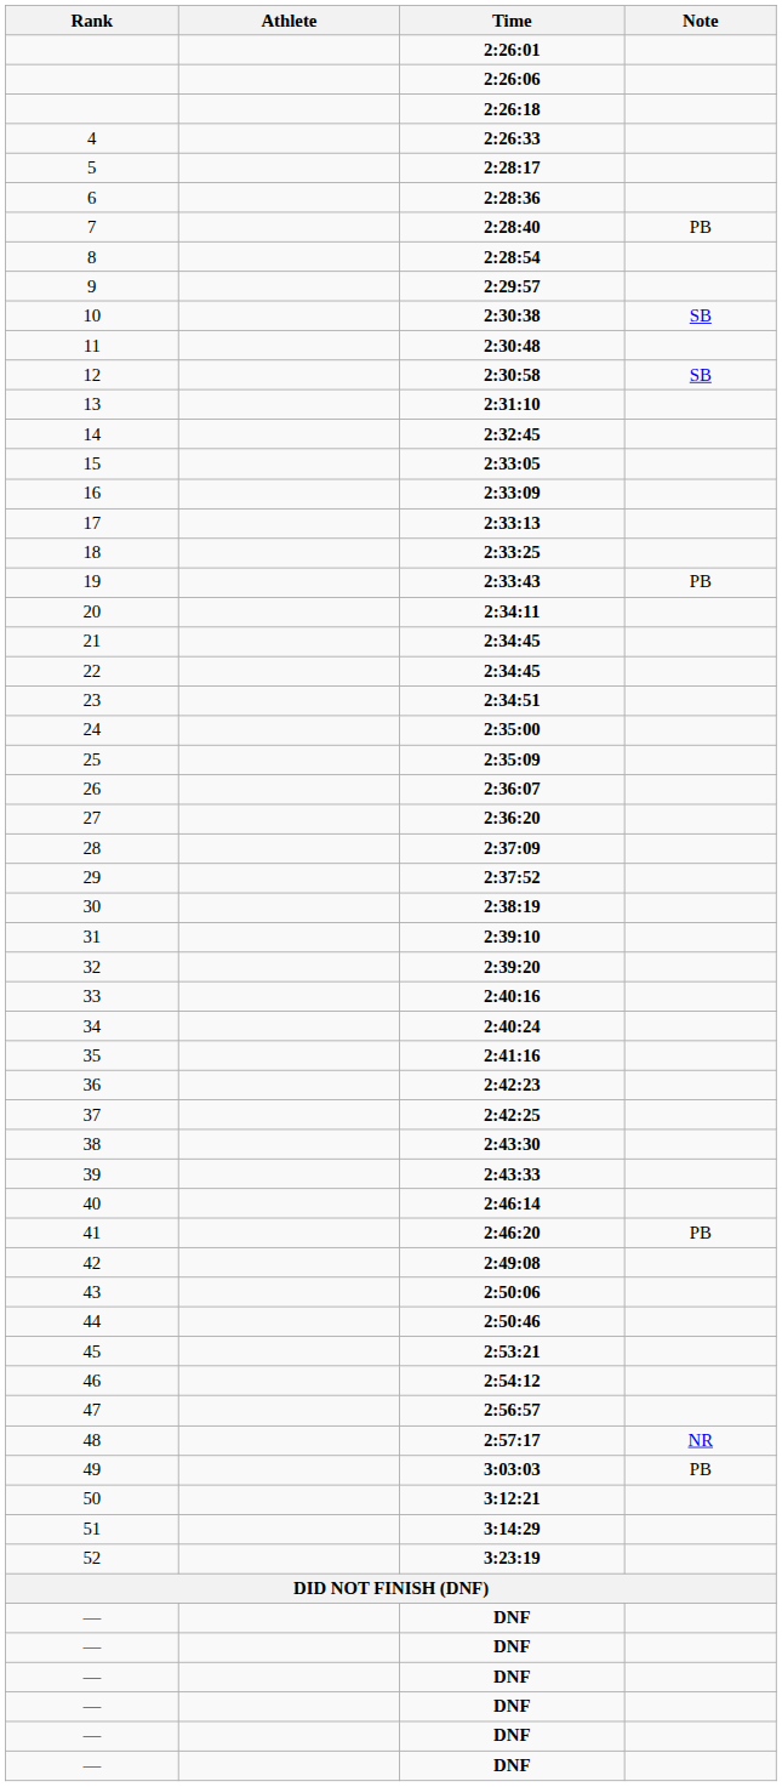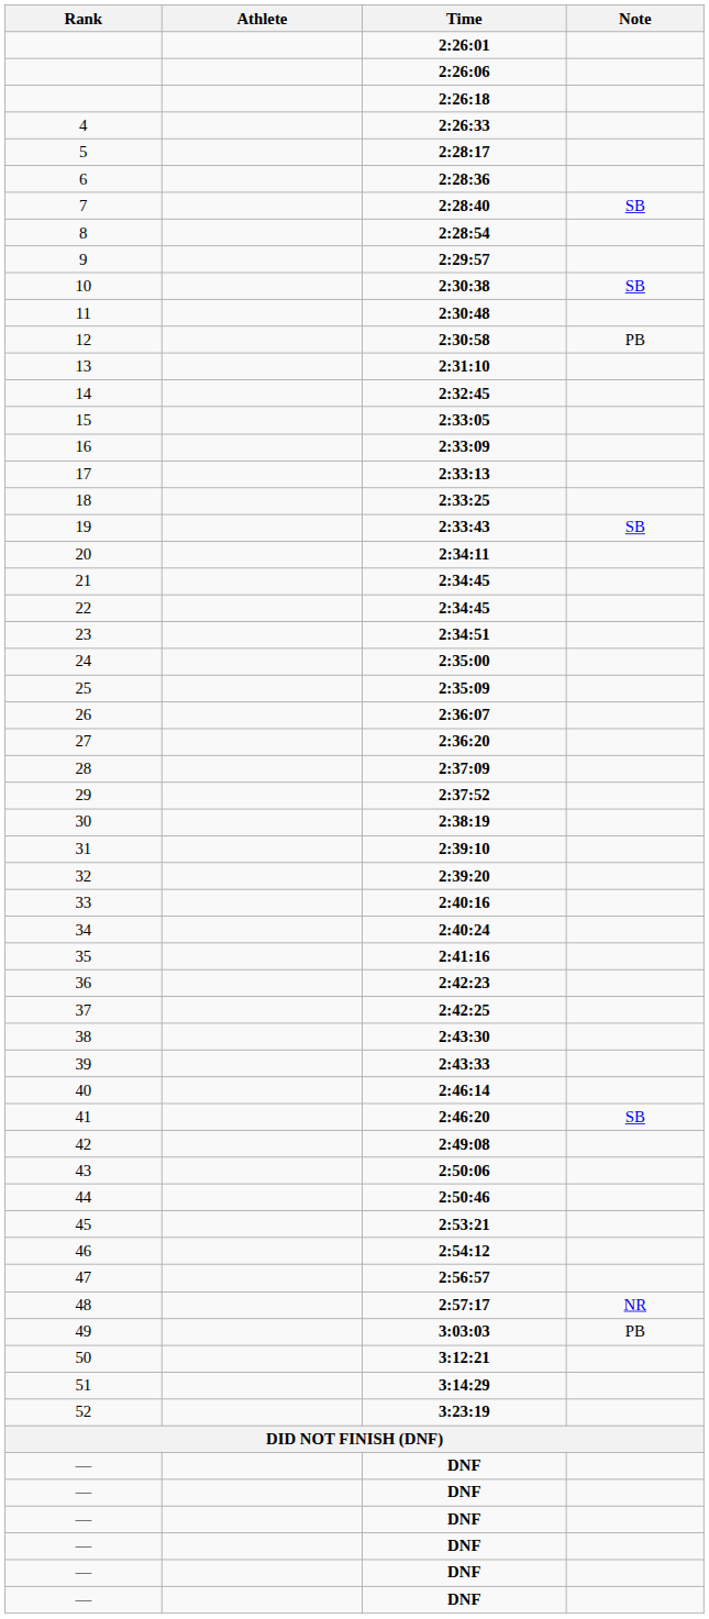2:28:40 | Note: PB -> SB
2:30:58 | Note: SB -> PB
2:33:43 | Note: PB -> SB
2:46:20 | Note: PB -> SB
